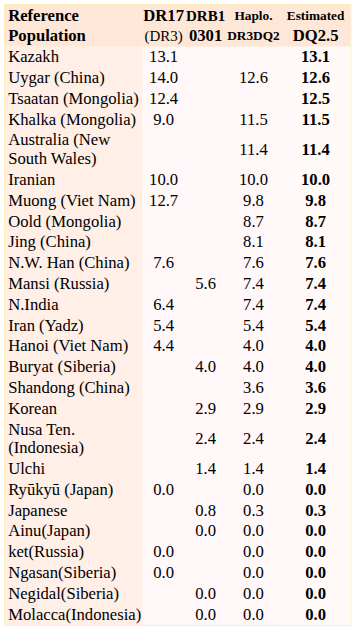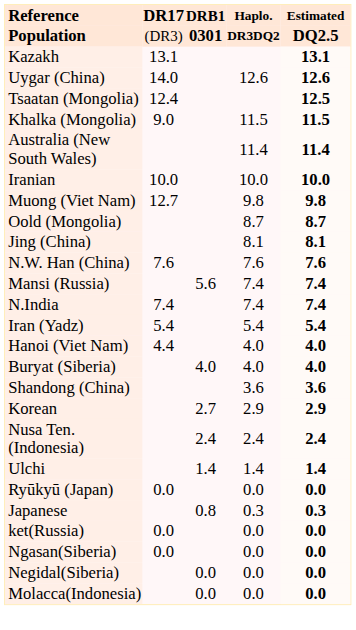N.India | DR17: 6.4 -> 7.4
Korean | DRB1: 2.9 -> 2.7
- row: Ainu(Japan) | 0.0 | 0.0 | 0.0
